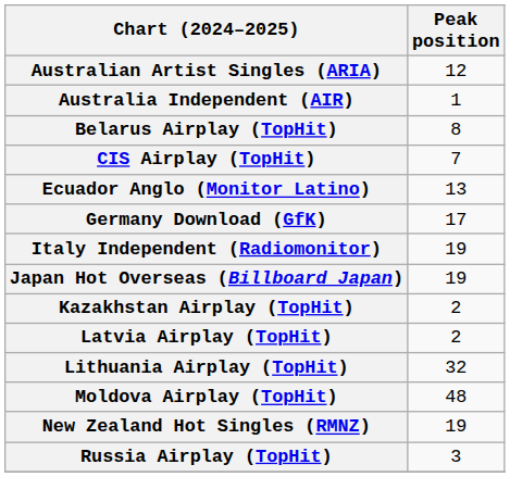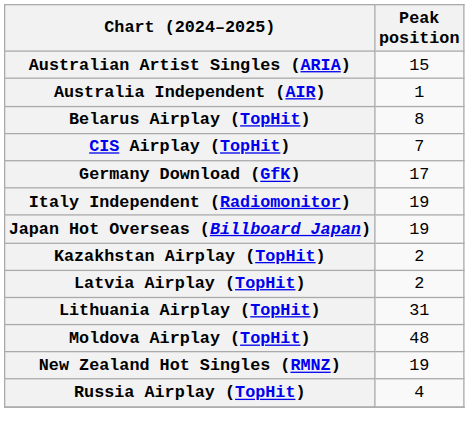Australian Artist Singles (ARIA) | Peak position: 12 -> 15
- row: Ecuador Anglo (Monitor Latino) | 13
Lithuania Airplay (TopHit) | Peak position: 32 -> 31
Russia Airplay (TopHit) | Peak position: 3 -> 4
